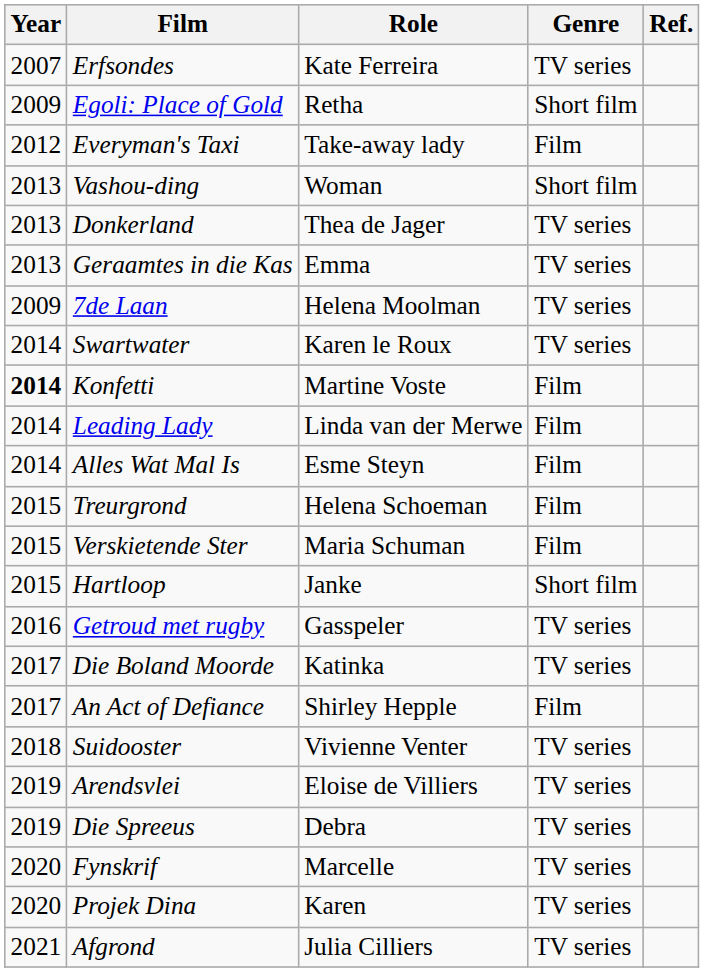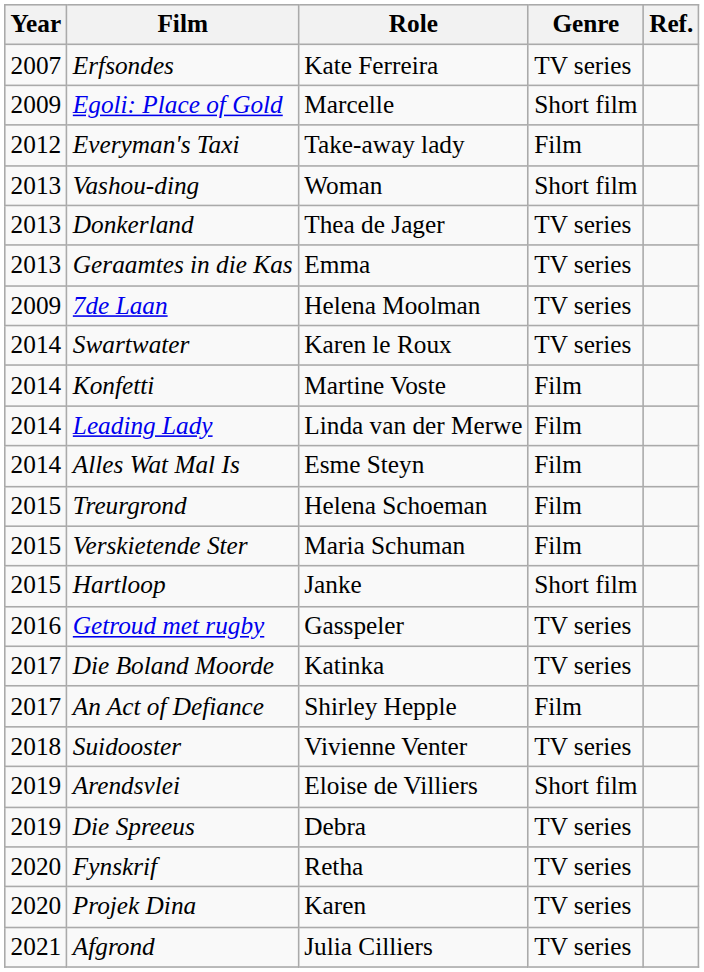Egoli: Place of Gold | Role: Retha -> Marcelle
Konfetti | Year: bold -> normal
Arendsvlei | Genre: TV series -> Short film
Fynskrif | Role: Marcelle -> Retha
